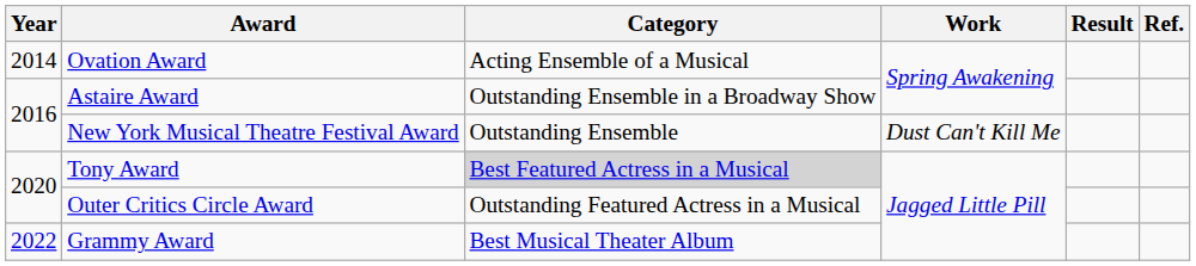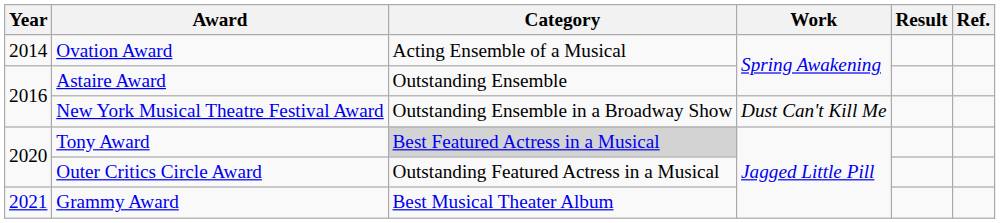Astaire Award | Category: Outstanding Ensemble in a Broadway Show -> Outstanding Ensemble
New York Musical Theatre Festival Award | Category: Outstanding Ensemble -> Outstanding Ensemble in a Broadway Show
Grammy Award | Year: 2022 -> 2021
